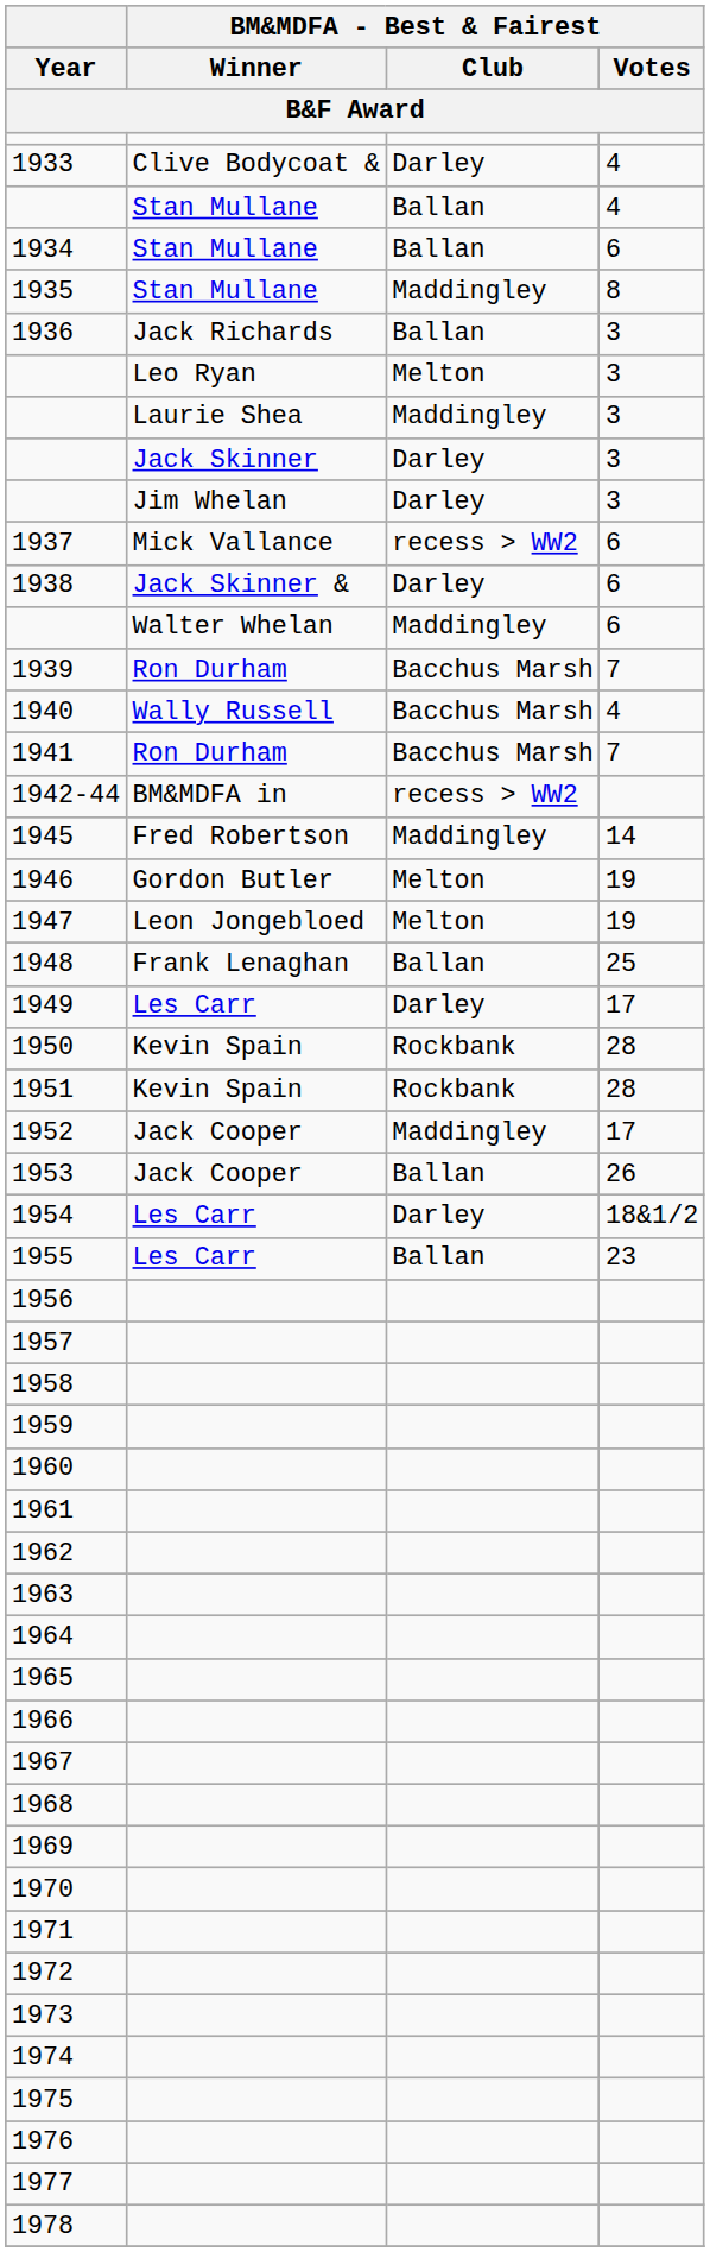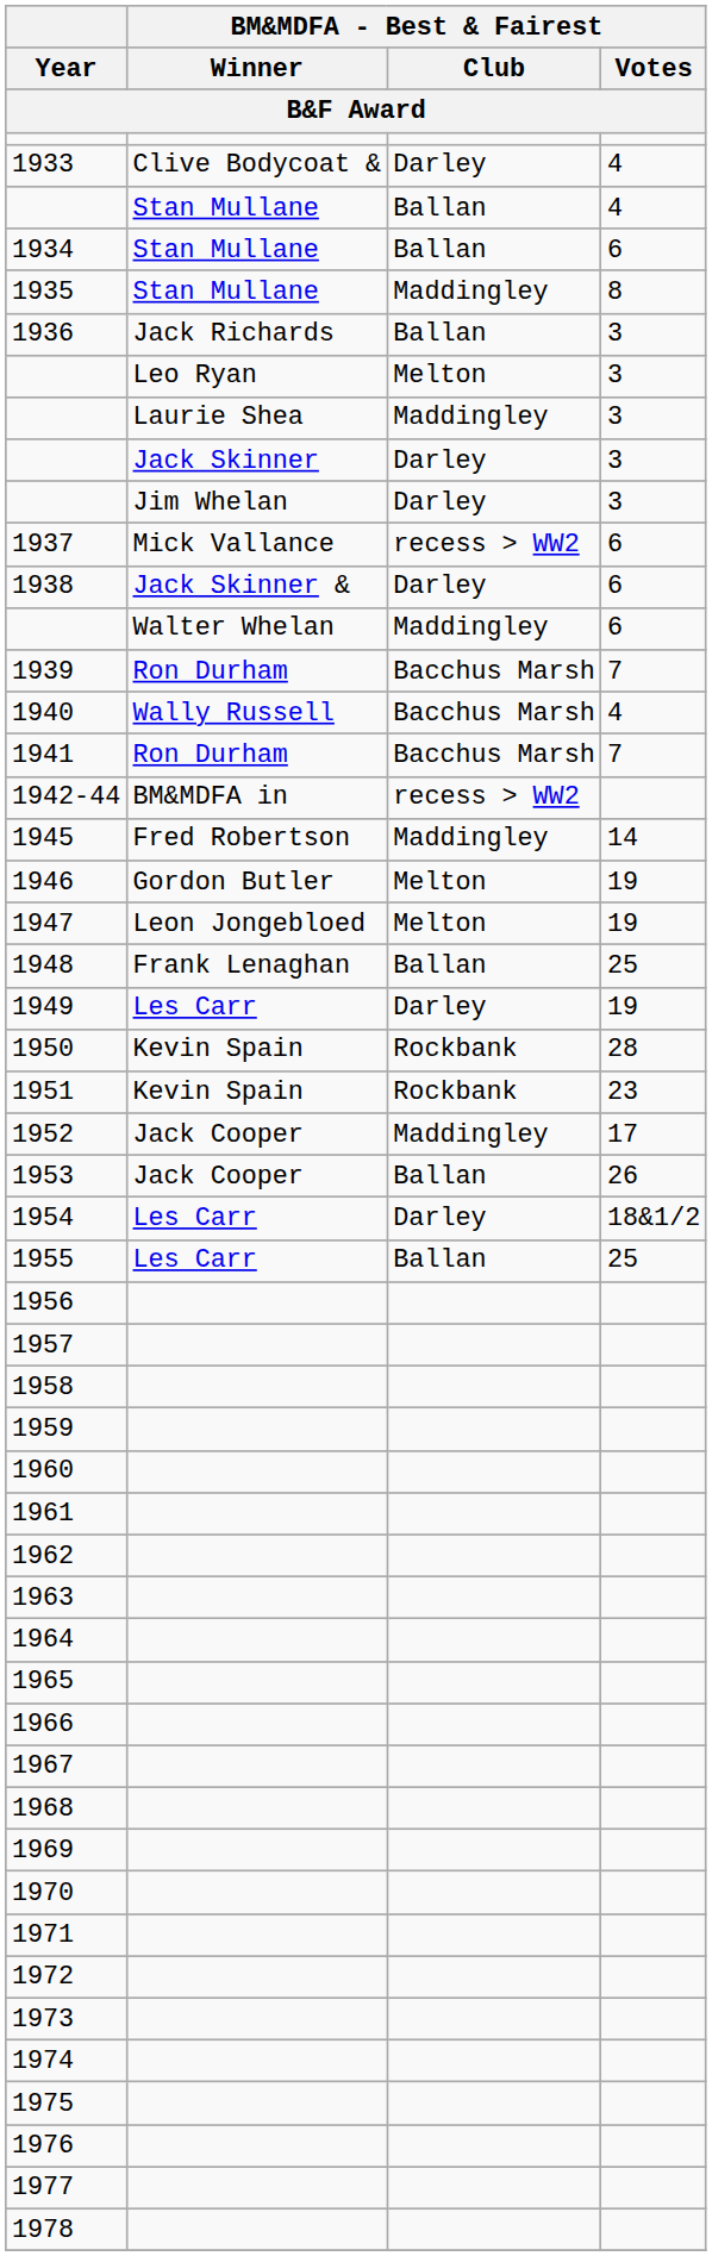1949 | BM&MDFA - Best & Fairest / Votes: 17 -> 19
1951 | BM&MDFA - Best & Fairest / Votes: 28 -> 23
1955 | BM&MDFA - Best & Fairest / Votes: 23 -> 25
